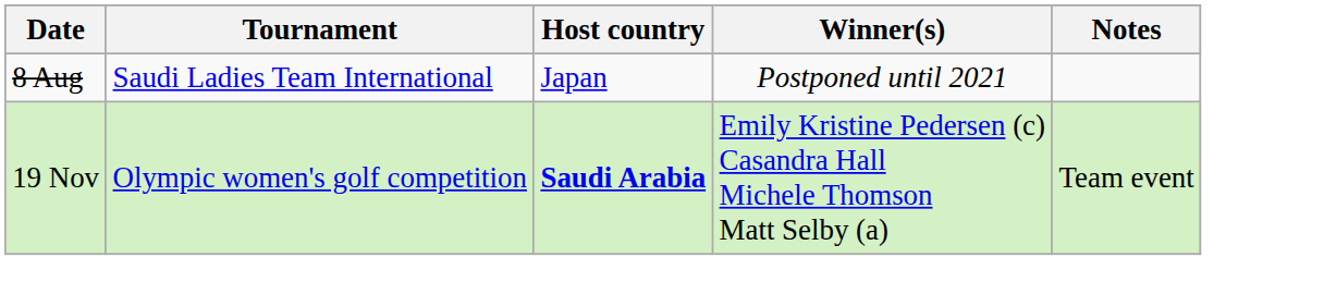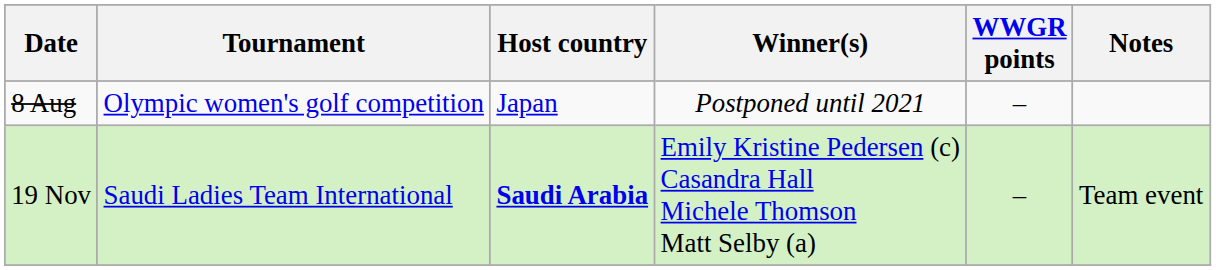+ column: WWGR points | – | –
8 Aug | Tournament: Saudi Ladies Team International -> Olympic women's golf competition
19 Nov | Tournament: Olympic women's golf competition -> Saudi Ladies Team International
